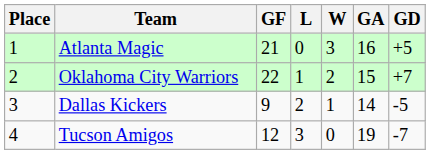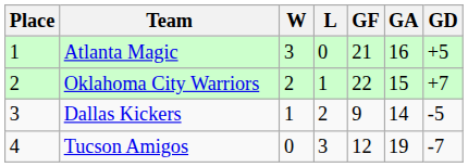columns swapped: W <-> GF
